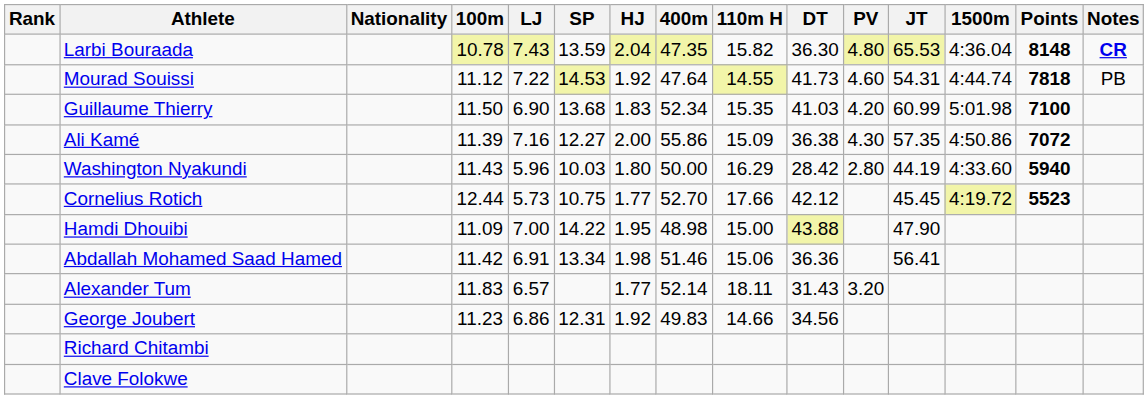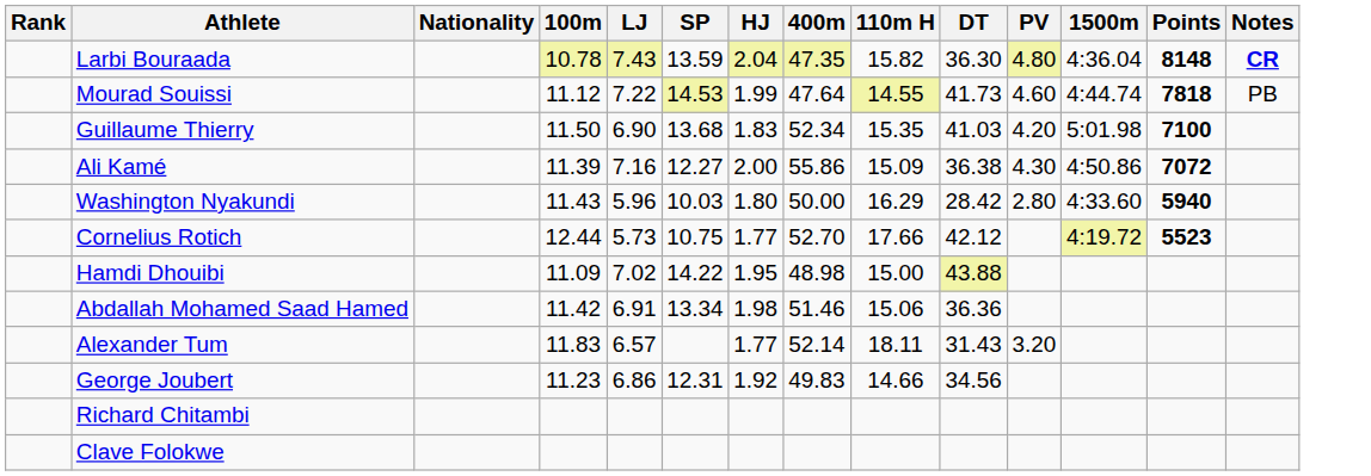- column: JT | 65.53 | 54.31 | 60.99 | 57.35 | 44.19 | 45.45 | 47.90 | 56.41
Mourad Souissi | HJ: 1.92 -> 1.99
Hamdi Dhouibi | LJ: 7.00 -> 7.02
